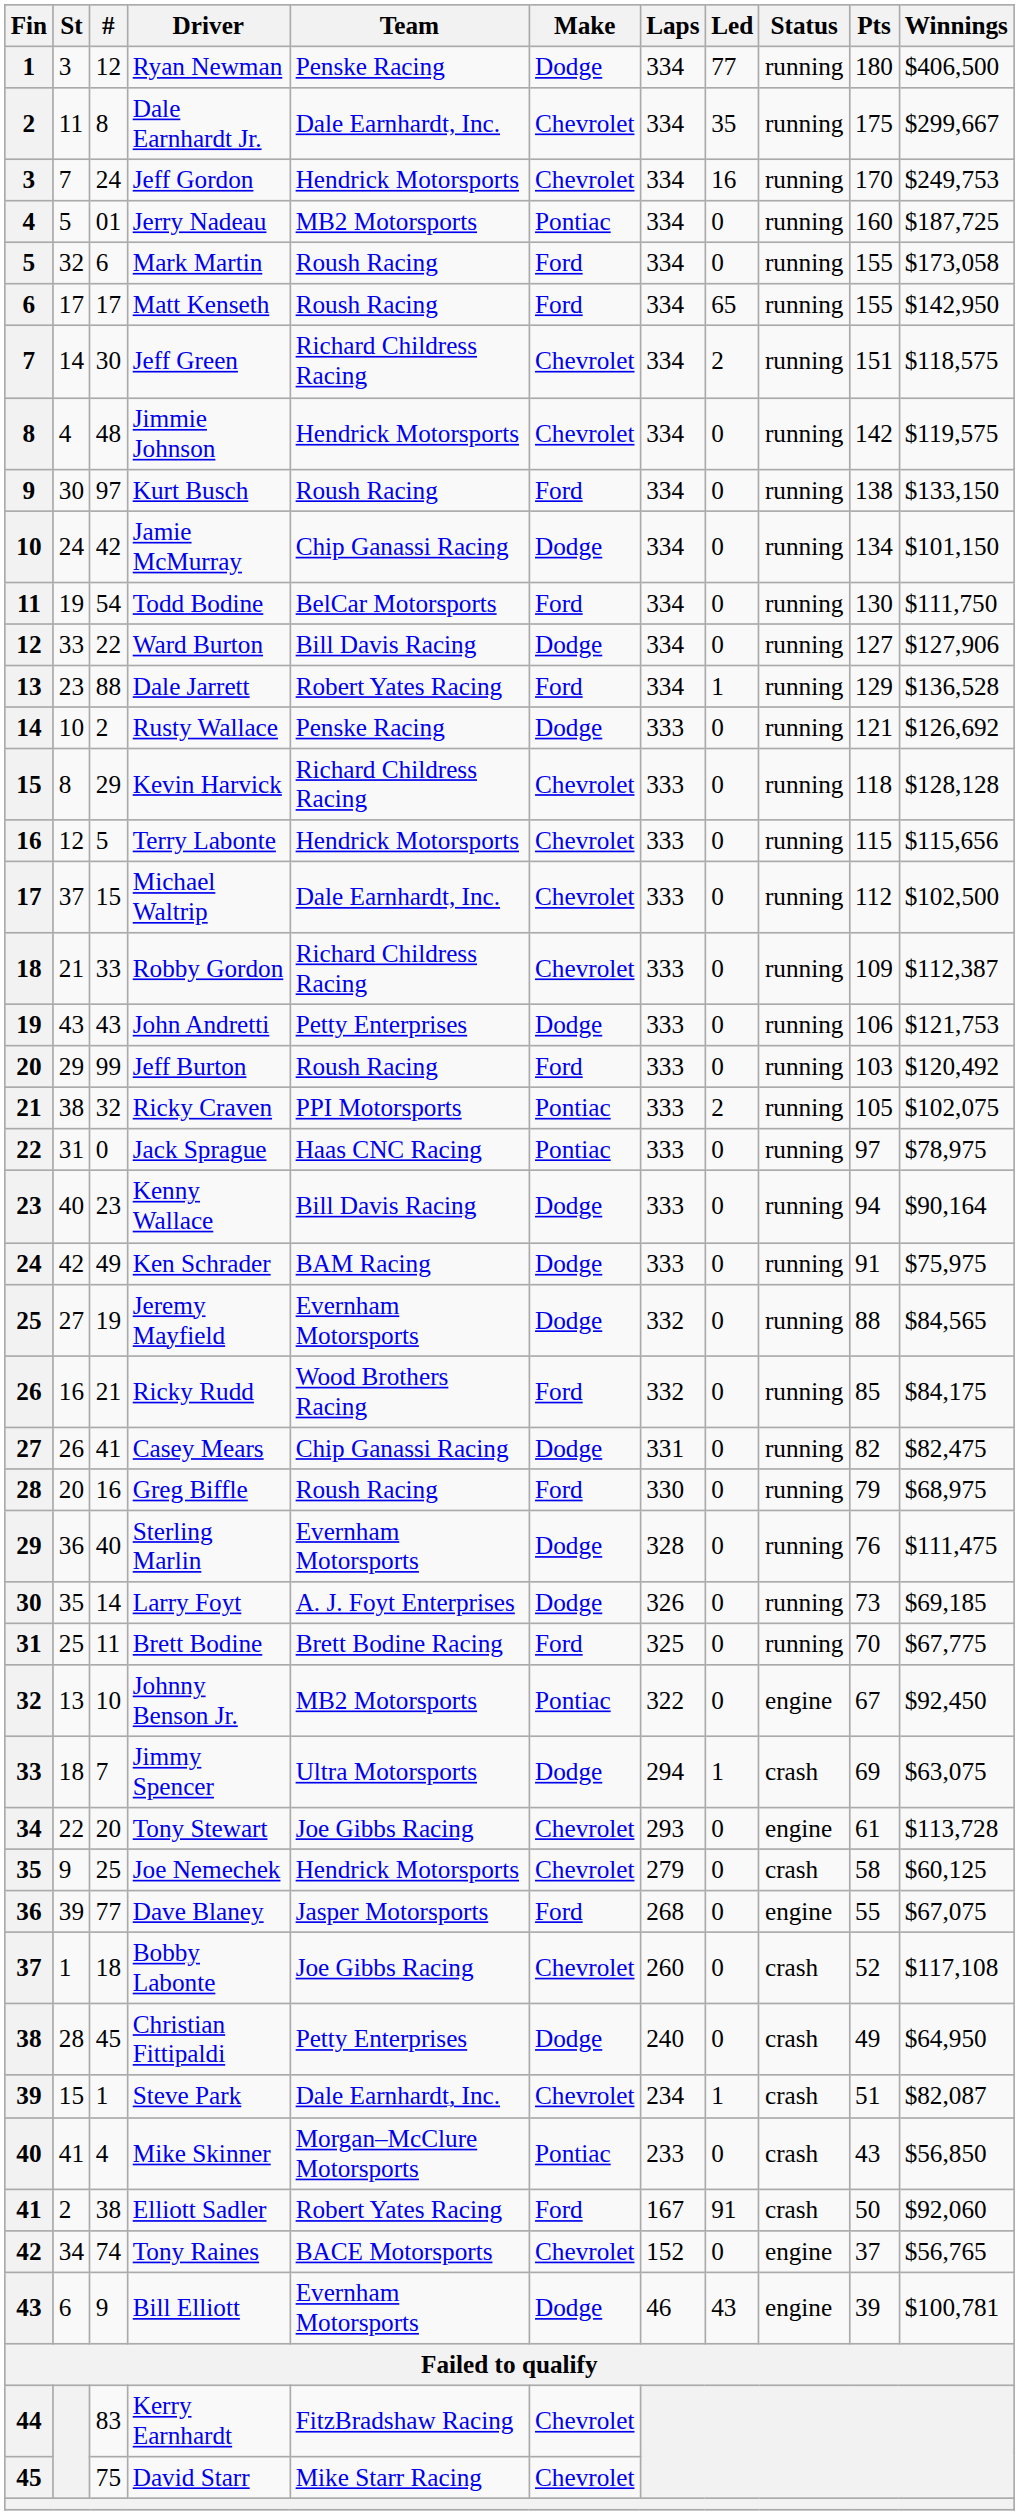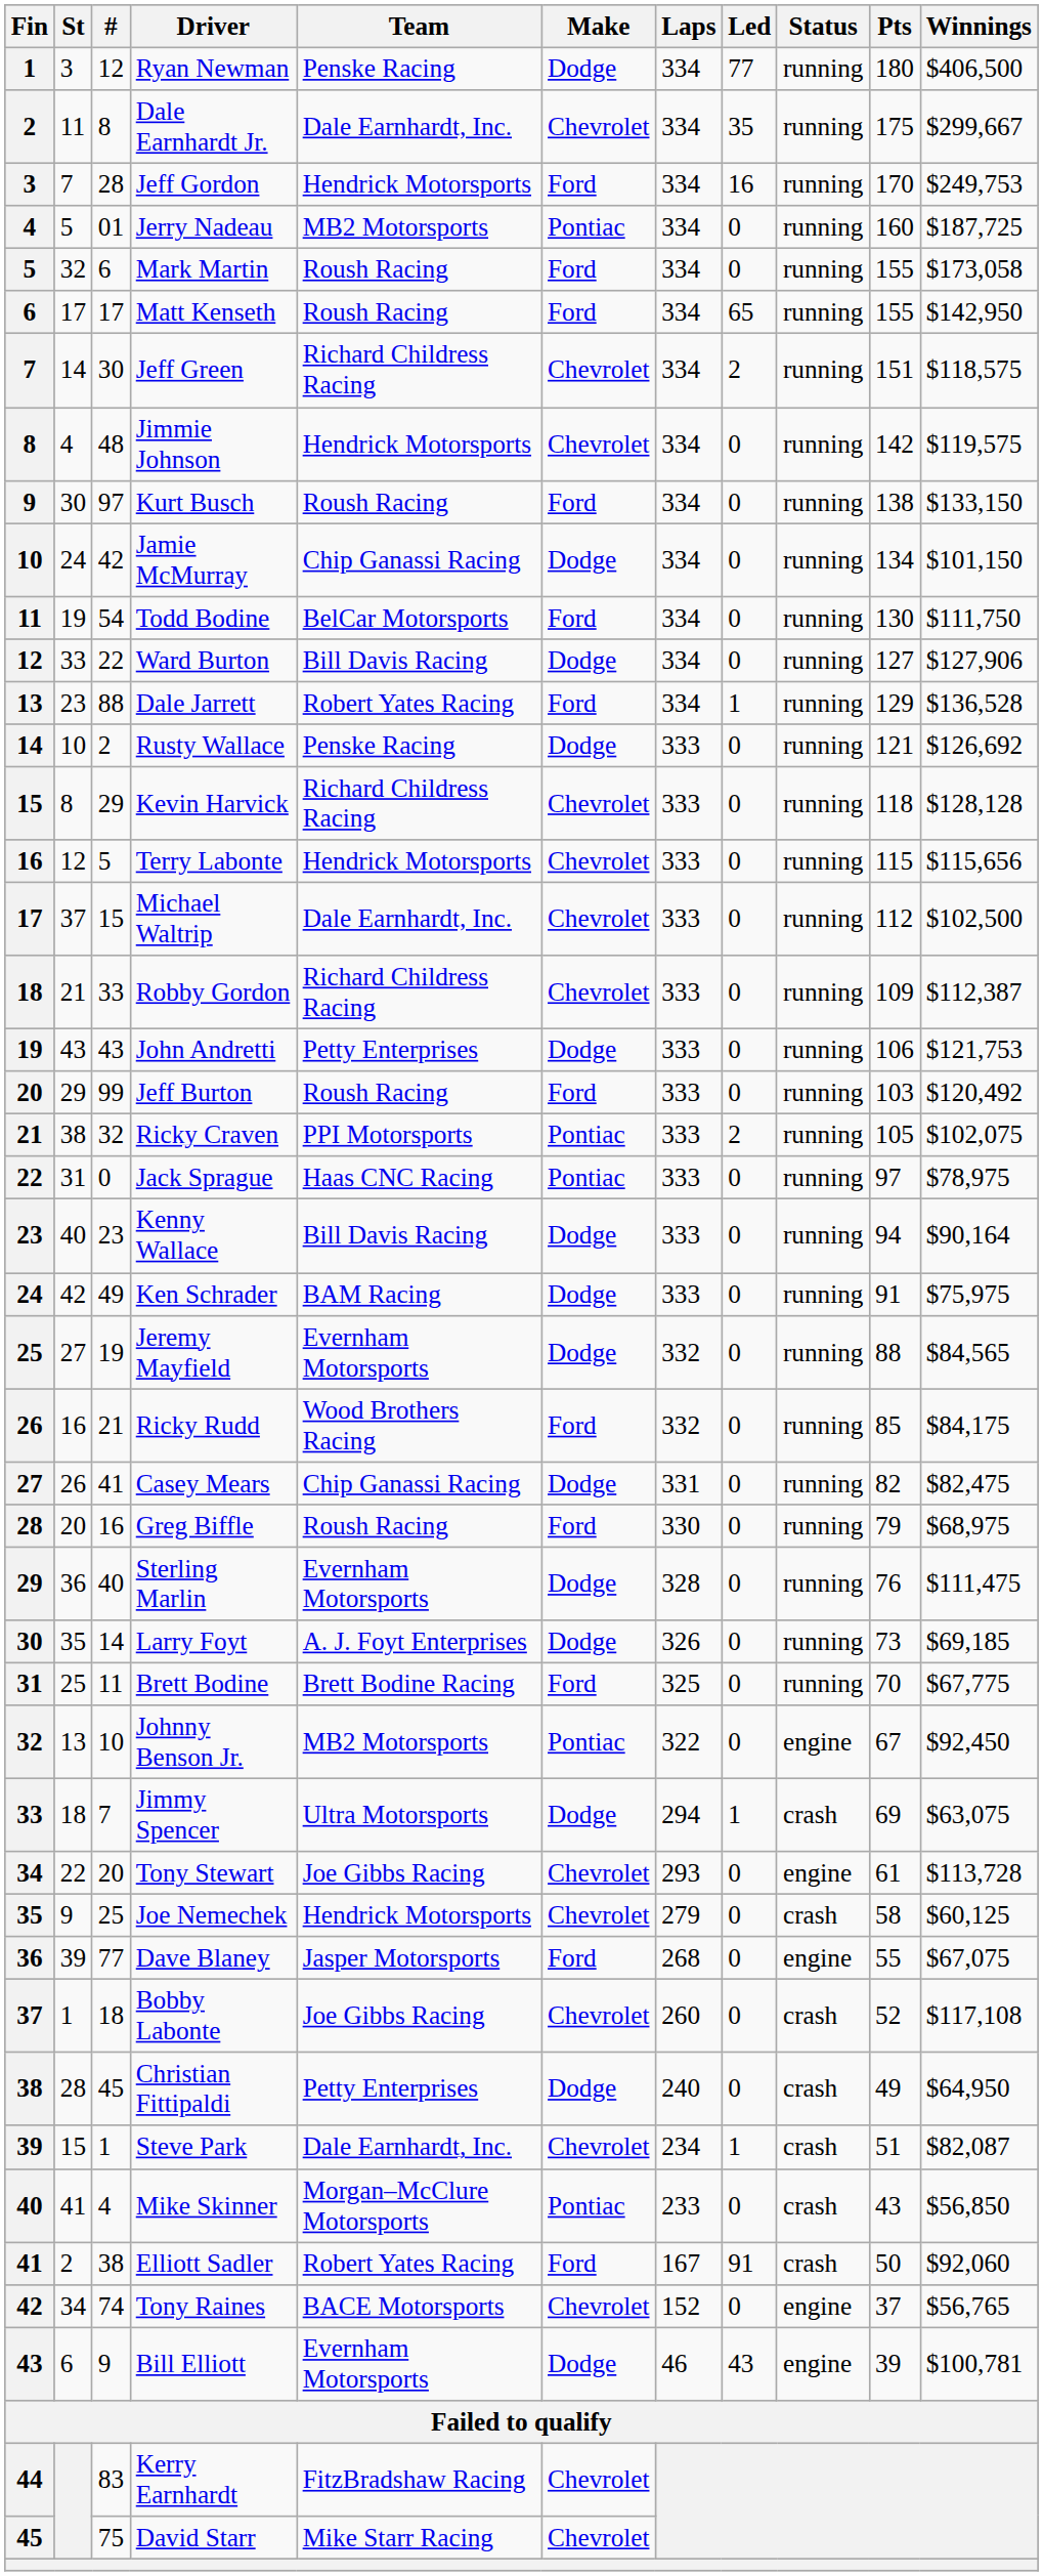Jeff Gordon | #: 24 -> 28
Jeff Gordon | Make: Chevrolet -> Ford
